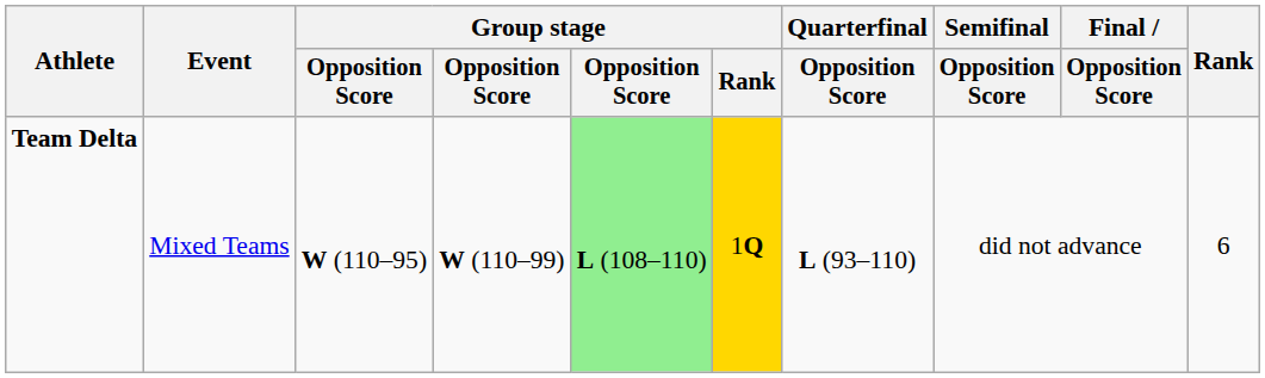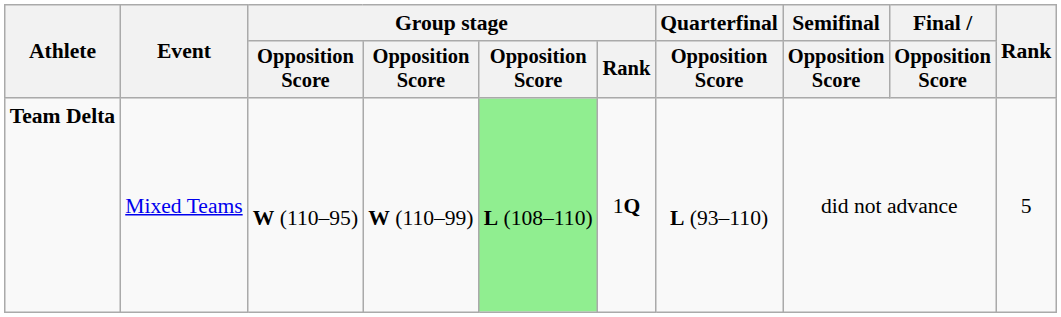Team Delta | Group stage / Rank: gold background -> no background
Team Delta | Rank: 6 -> 5
